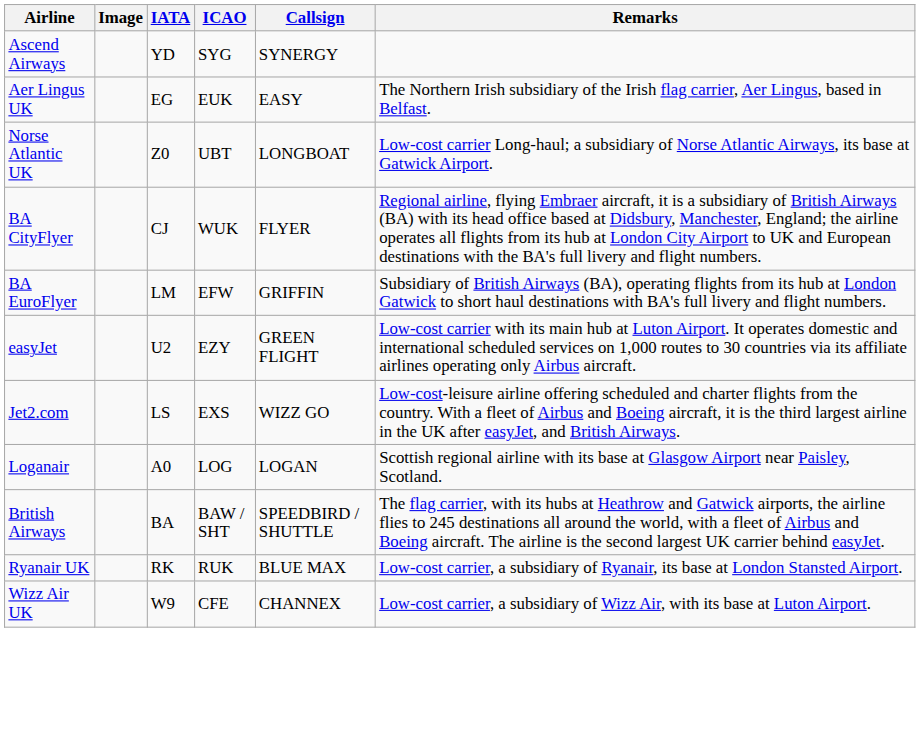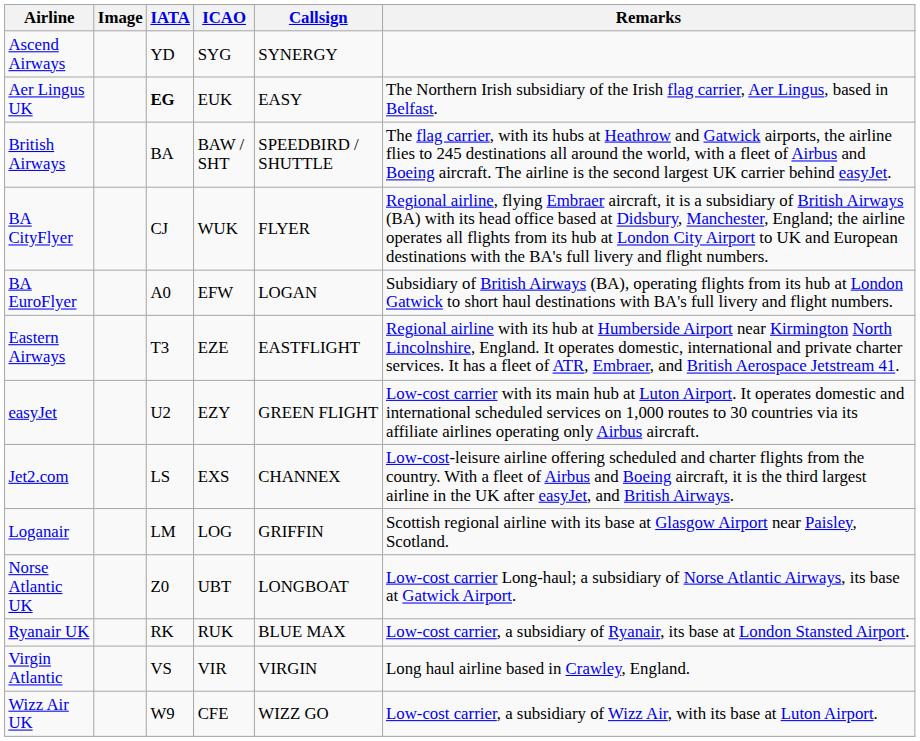Aer Lingus UK | IATA: normal -> bold
rows swapped: British Airways <-> Norse Atlantic UK
BA EuroFlyer | IATA: LM -> A0
BA EuroFlyer | Callsign: GRIFFIN -> LOGAN
+ row: Eastern Airways | T3 | EZE | EASTFLIGHT | Regional airline with its hub at Humberside Airport near Kirmington North Lincolnshire, England. It operates domestic, international and private charter services. It has a fleet of ATR, Embraer, and British Aerospace Jetstream 41.
Jet2.com | Callsign: WIZZ GO -> CHANNEX
Loganair | IATA: A0 -> LM
Loganair | Callsign: LOGAN -> GRIFFIN
+ row: Virgin Atlantic | VS | VIR | VIRGIN | Long haul airline based in Crawley, England.
Wizz Air UK | Callsign: CHANNEX -> WIZZ GO
